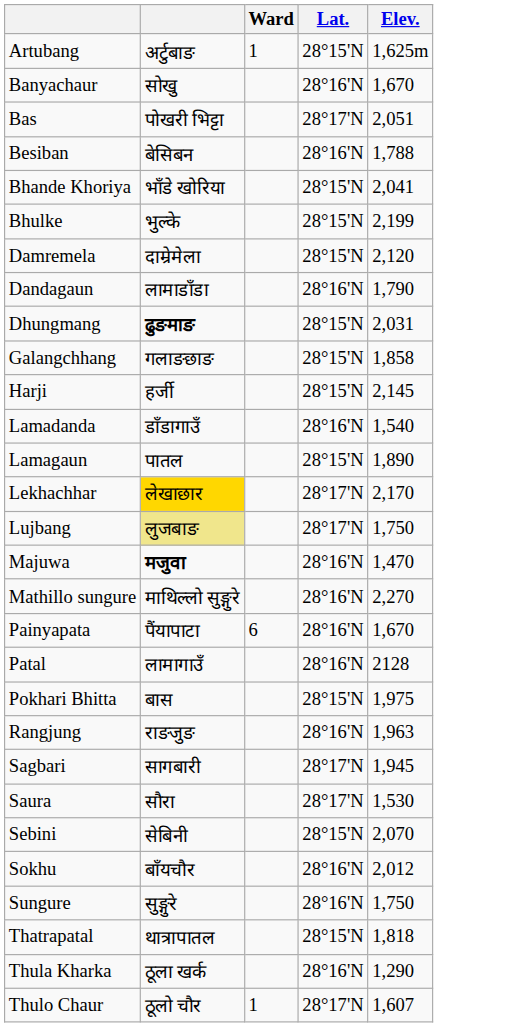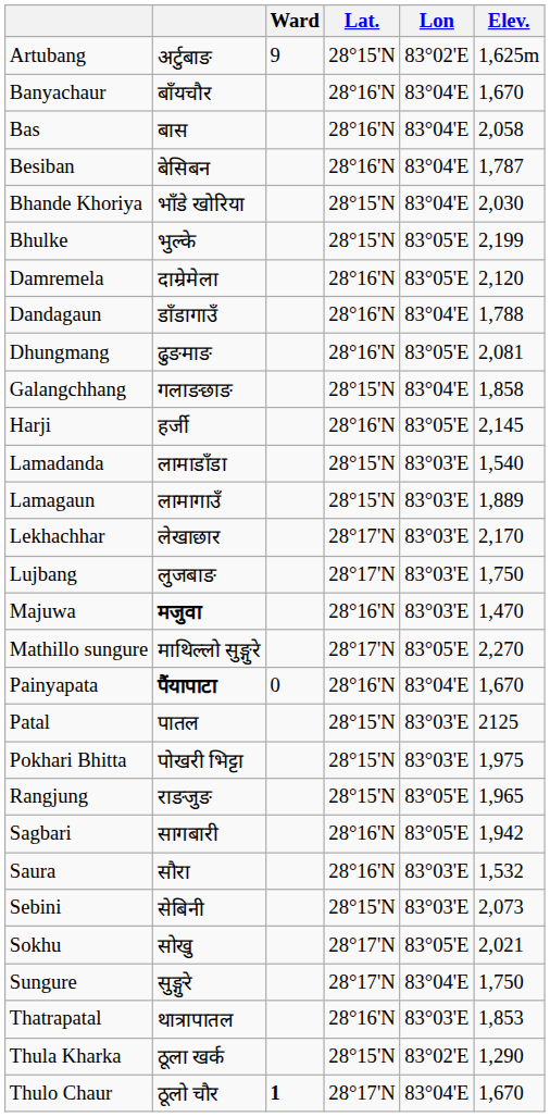+ column: Lon | 83°02'E | 83°04'E | 83°04'E | 83°04'E | 83°04'E | 83°05'E | 83°05'E | 83°04'E | 83°05'E | 83°04'E | 83°05'E | 83°03'E | 83°03'E | 83°03'E | 83°03'E | 83°03'E | 83°05'E | 83°04'E | 83°03'E | 83°03'E | 83°05'E | 83°05'E | 83°03'E | 83°03'E | 83°05'E | 83°04'E | 83°03'E | 83°02'E | 83°04'E
Artubang | Ward: 1 -> 9
Banyachaur | column 2: सोखु -> बाँयचौर
Bas | column 2: पोखरी भिट्टा -> बास
Bas | Lat.: 28°17'N -> 28°16'N
Bas | Elev.: 2,051 -> 2,058
Besiban | Elev.: 1,788 -> 1,787
Bhande Khoriya | Elev.: 2,041 -> 2,030
Damremela | Lat.: 28°15'N -> 28°16'N
Dandagaun | column 2: लामाडाँडा -> डाँडागाउँ
Dandagaun | Elev.: 1,790 -> 1,788
Dhungmang | column 2: bold -> normal
Dhungmang | Lat.: 28°15'N -> 28°16'N
Dhungmang | Elev.: 2,031 -> 2,081
Harji | Lat.: 28°15'N -> 28°16'N
Lamadanda | column 2: डाँडागाउँ -> लामाडाँडा
Lamadanda | Lat.: 28°16'N -> 28°15'N
Lamagaun | column 2: पातल -> लामागाउँ
Lamagaun | Elev.: 1,890 -> 1,889
Lekhachhar | column 2: gold background -> no background
Lujbang | column 2: khaki background -> no background
Mathillo sungure | Lat.: 28°16'N -> 28°17'N
Painyapata | column 2: normal -> bold
Painyapata | Ward: 6 -> 0
Patal | column 2: लामागाउँ -> पातल
Patal | Lat.: 28°16'N -> 28°15'N
Patal | Elev.: 2128 -> 2125
Pokhari Bhitta | column 2: बास -> पोखरी भिट्टा
Rangjung | Lat.: 28°16'N -> 28°15'N
Rangjung | Elev.: 1,963 -> 1,965
Sagbari | Lat.: 28°17'N -> 28°16'N
Sagbari | Elev.: 1,945 -> 1,942
Saura | Lat.: 28°17'N -> 28°16'N
Saura | Elev.: 1,530 -> 1,532
Sebini | Elev.: 2,070 -> 2,073
Sokhu | column 2: बाँयचौर -> सोखु
Sokhu | Lat.: 28°16'N -> 28°17'N
Sokhu | Elev.: 2,012 -> 2,021
Sungure | Lat.: 28°16'N -> 28°17'N
Thatrapatal | Lat.: 28°15'N -> 28°16'N
Thatrapatal | Elev.: 1,818 -> 1,853
Thula Kharka | Lat.: 28°16'N -> 28°15'N
Thulo Chaur | Ward: normal -> bold
Thulo Chaur | Elev.: 1,607 -> 1,670
